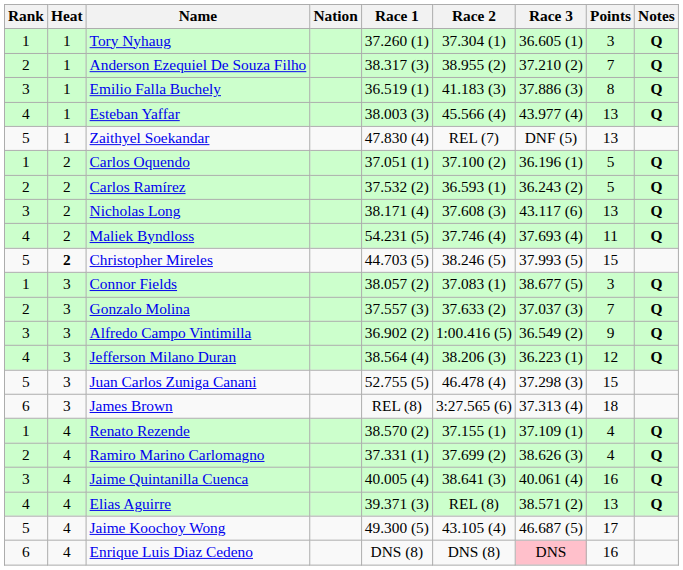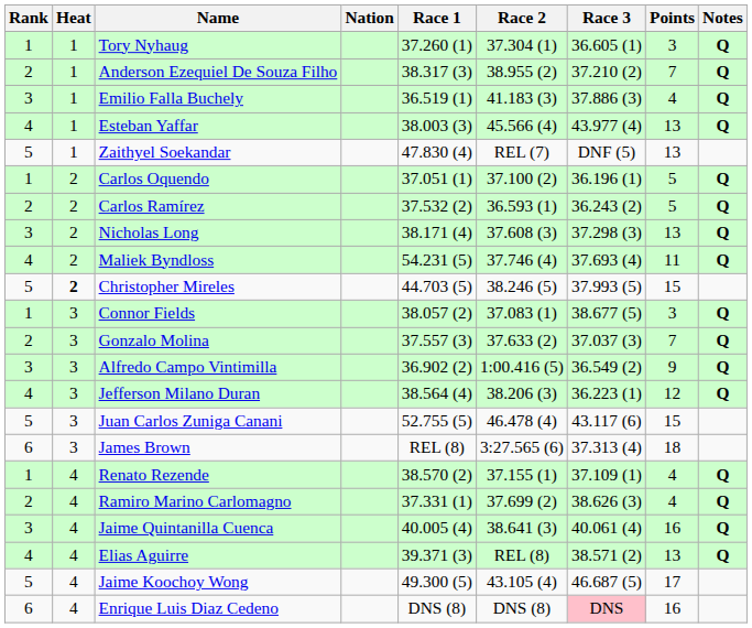Emilio Falla Buchely | Points: 8 -> 4
Nicholas Long | Race 3: 43.117 (6) -> 37.298 (3)
Juan Carlos Zuniga Canani | Race 3: 37.298 (3) -> 43.117 (6)
